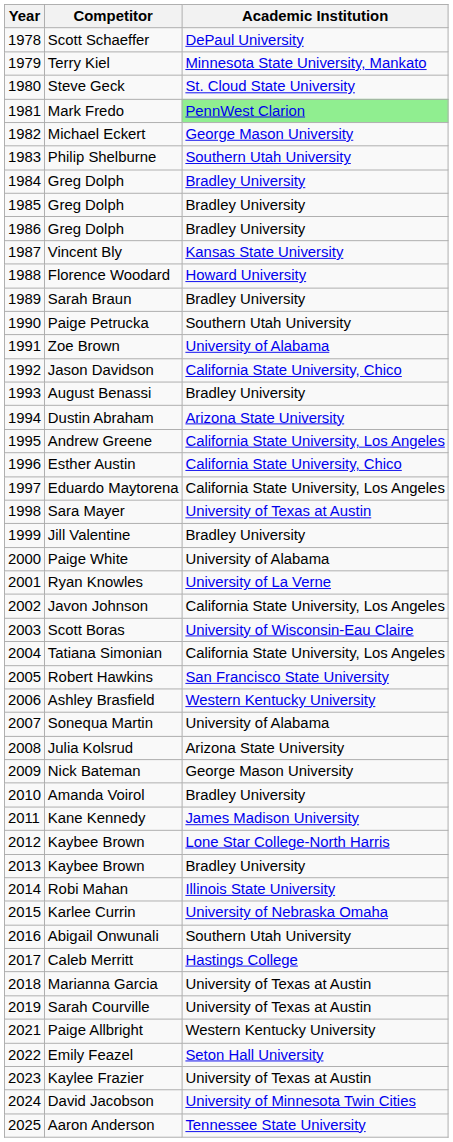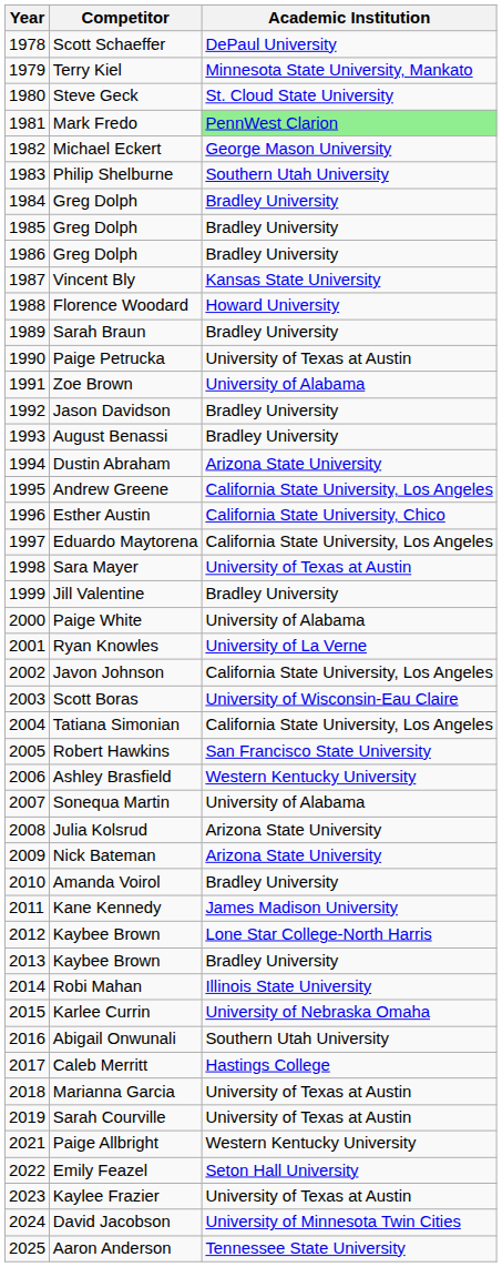Paige Petrucka | Academic Institution: Southern Utah University -> University of Texas at Austin
Jason Davidson | Academic Institution: California State University, Chico -> Bradley University
Nick Bateman | Academic Institution: George Mason University -> Arizona State University
